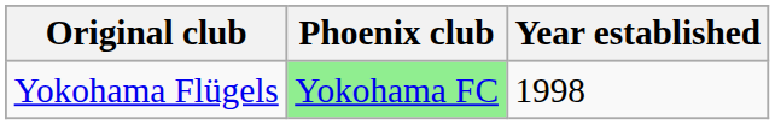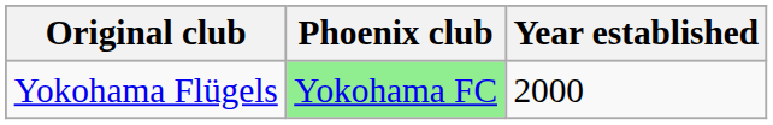Yokohama Flügels | Year established: 1998 -> 2000
